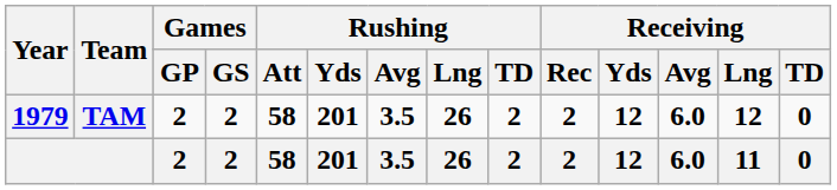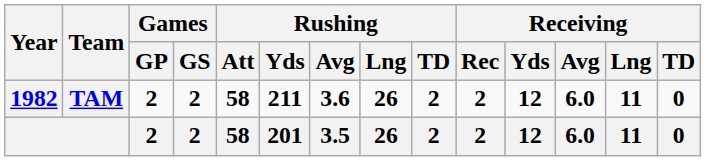TAM | Year: 1979 -> 1982
TAM | Rushing / Yds: 201 -> 211
TAM | Rushing / Avg: 3.5 -> 3.6
TAM | Receiving / Lng: 12 -> 11
